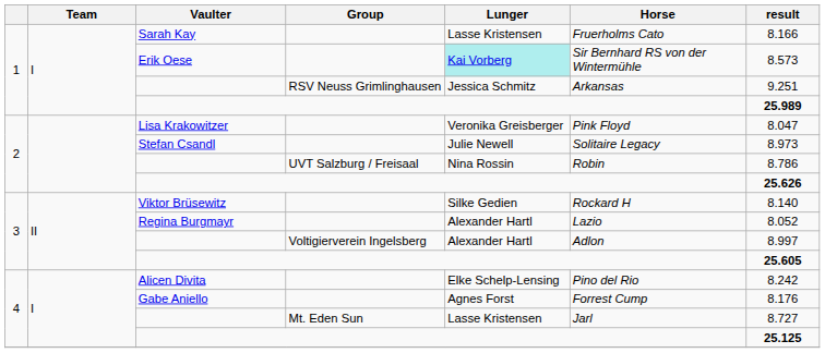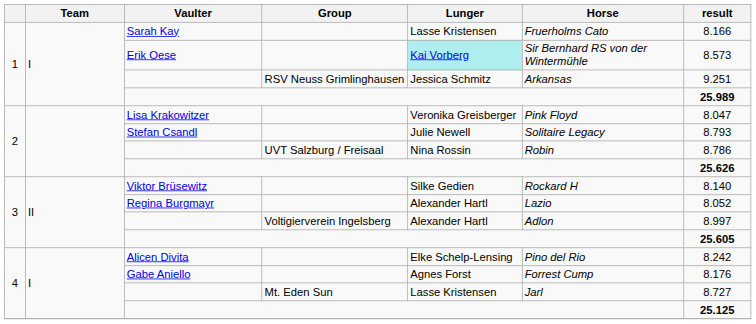Stefan Csandl | result: 8.973 -> 8.793
